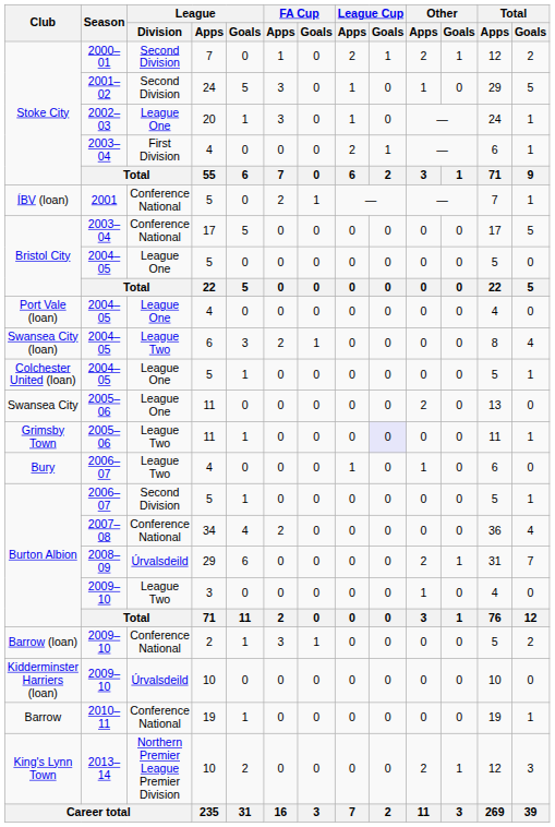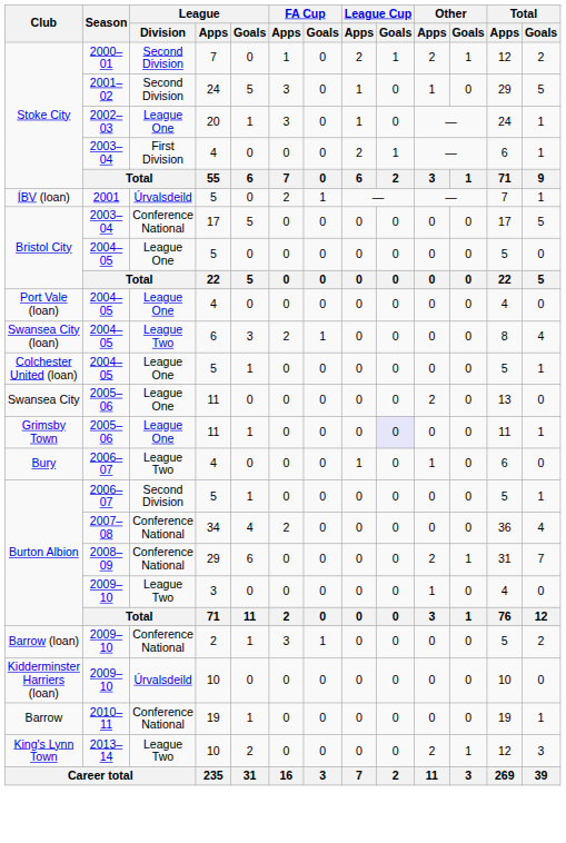ÍBV (loan) | League / Division: Conference National -> Úrvalsdeild
Grimsby Town | League / Division: League Two -> League One
Burton Albion / 29 | League / Division: Úrvalsdeild -> Conference National
King's Lynn Town | League / Division: Northern Premier League Premier Division -> League Two
